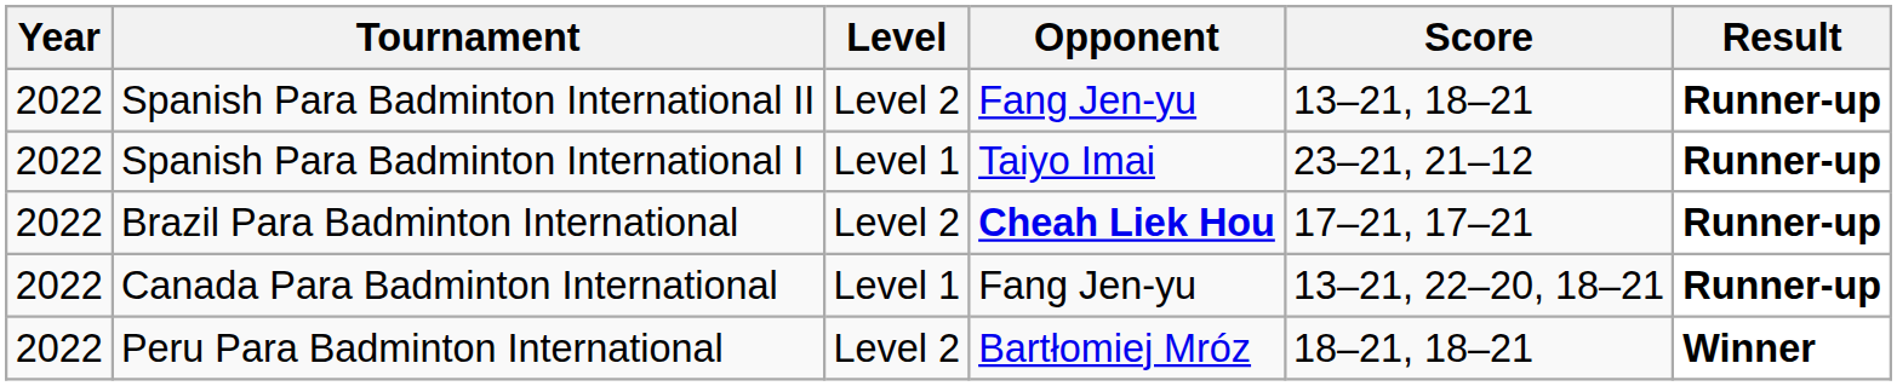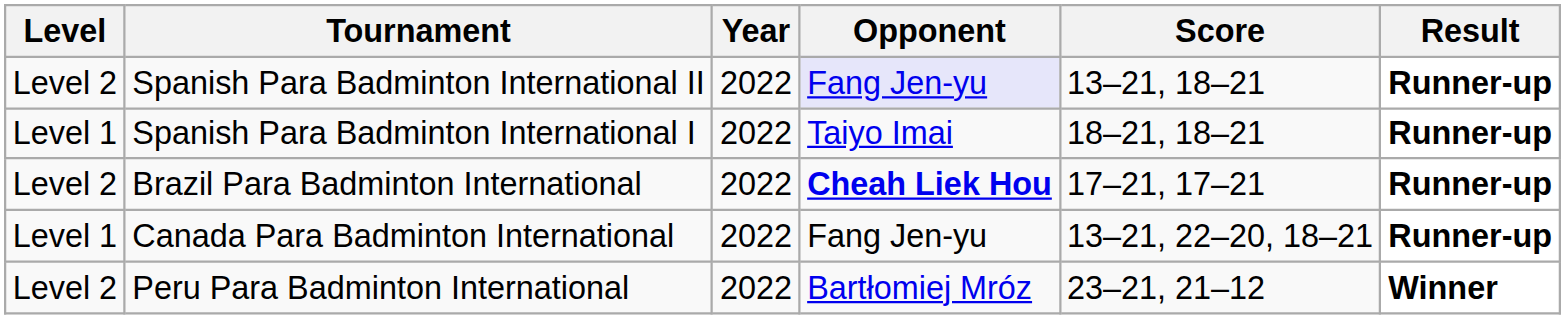columns swapped: Year <-> Level
Spanish Para Badminton International II | Opponent: no background -> lavender background
Spanish Para Badminton International I | Score: 23–21, 21–12 -> 18–21, 18–21
Peru Para Badminton International | Score: 18–21, 18–21 -> 23–21, 21–12
